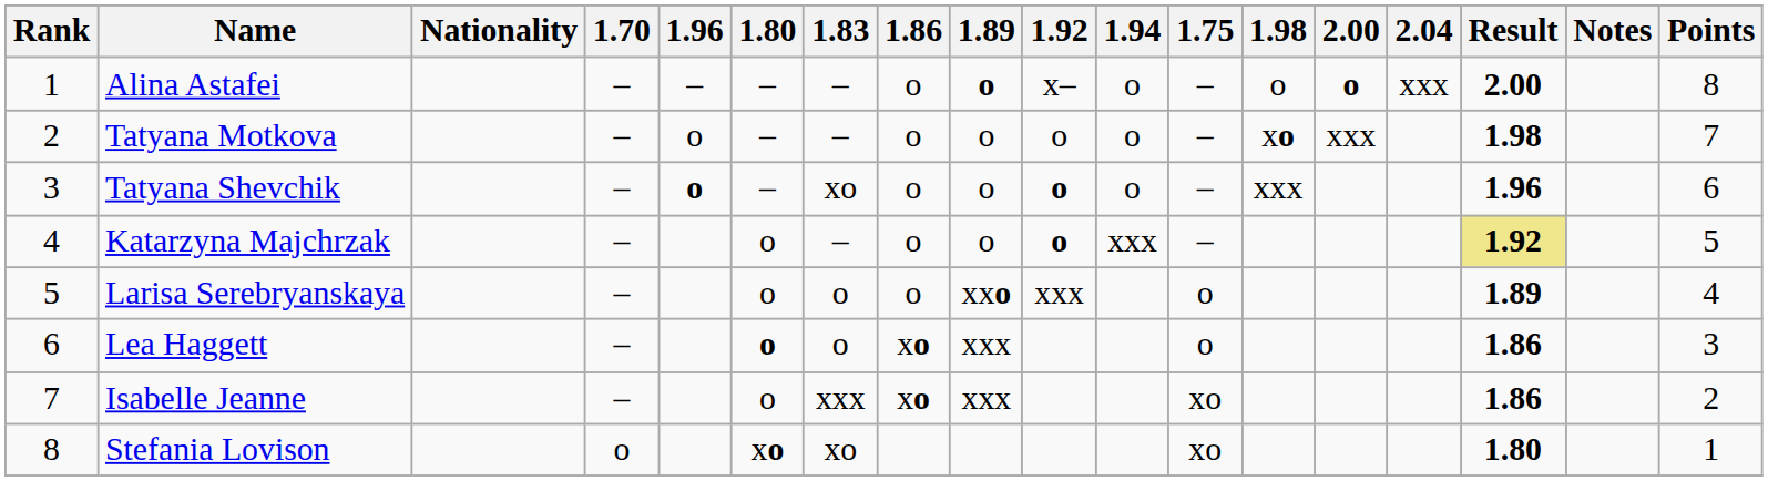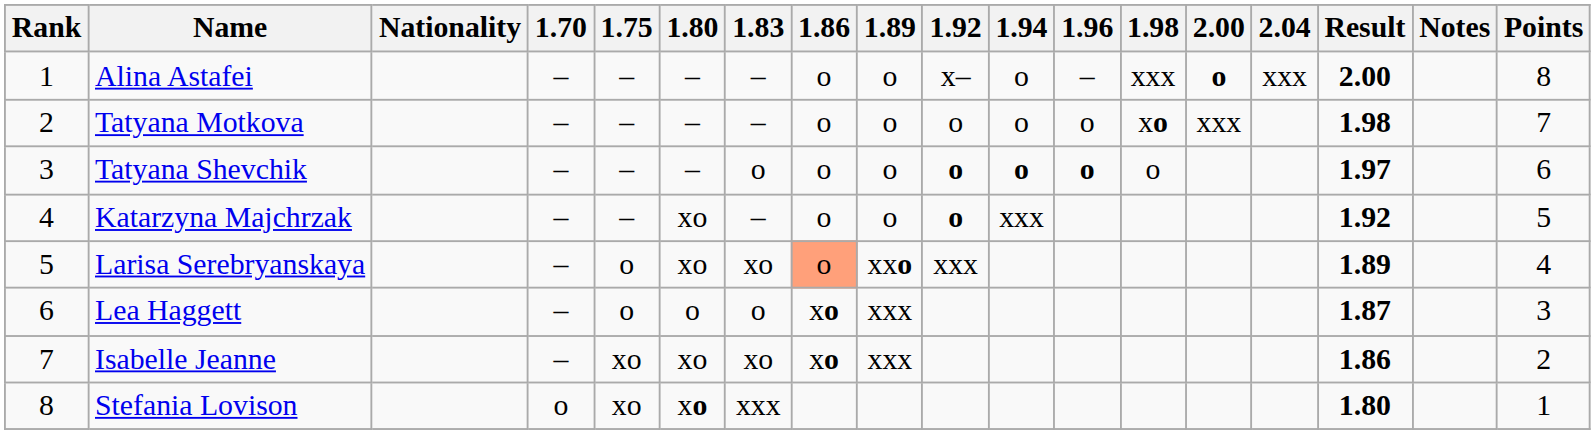columns swapped: 1.75 <-> 1.96
Alina Astafei | 1.89: bold -> normal
Alina Astafei | 1.98: o -> xxx
Tatyana Shevchik | 1.83: xo -> o
Tatyana Shevchik | 1.94: normal -> bold
Tatyana Shevchik | 1.98: xxx -> o
Tatyana Shevchik | Result: 1.96 -> 1.97
Katarzyna Majchrzak | 1.80: o -> xo
Katarzyna Majchrzak | Result: khaki background -> no background
Larisa Serebryanskaya | 1.80: o -> xo
Larisa Serebryanskaya | 1.83: o -> xo
Larisa Serebryanskaya | 1.86: no background -> lightsalmon background
Lea Haggett | 1.80: bold -> normal
Lea Haggett | Result: 1.86 -> 1.87
Isabelle Jeanne | 1.80: o -> xo
Isabelle Jeanne | 1.83: xxx -> xo
Stefania Lovison | 1.83: xo -> xxx
